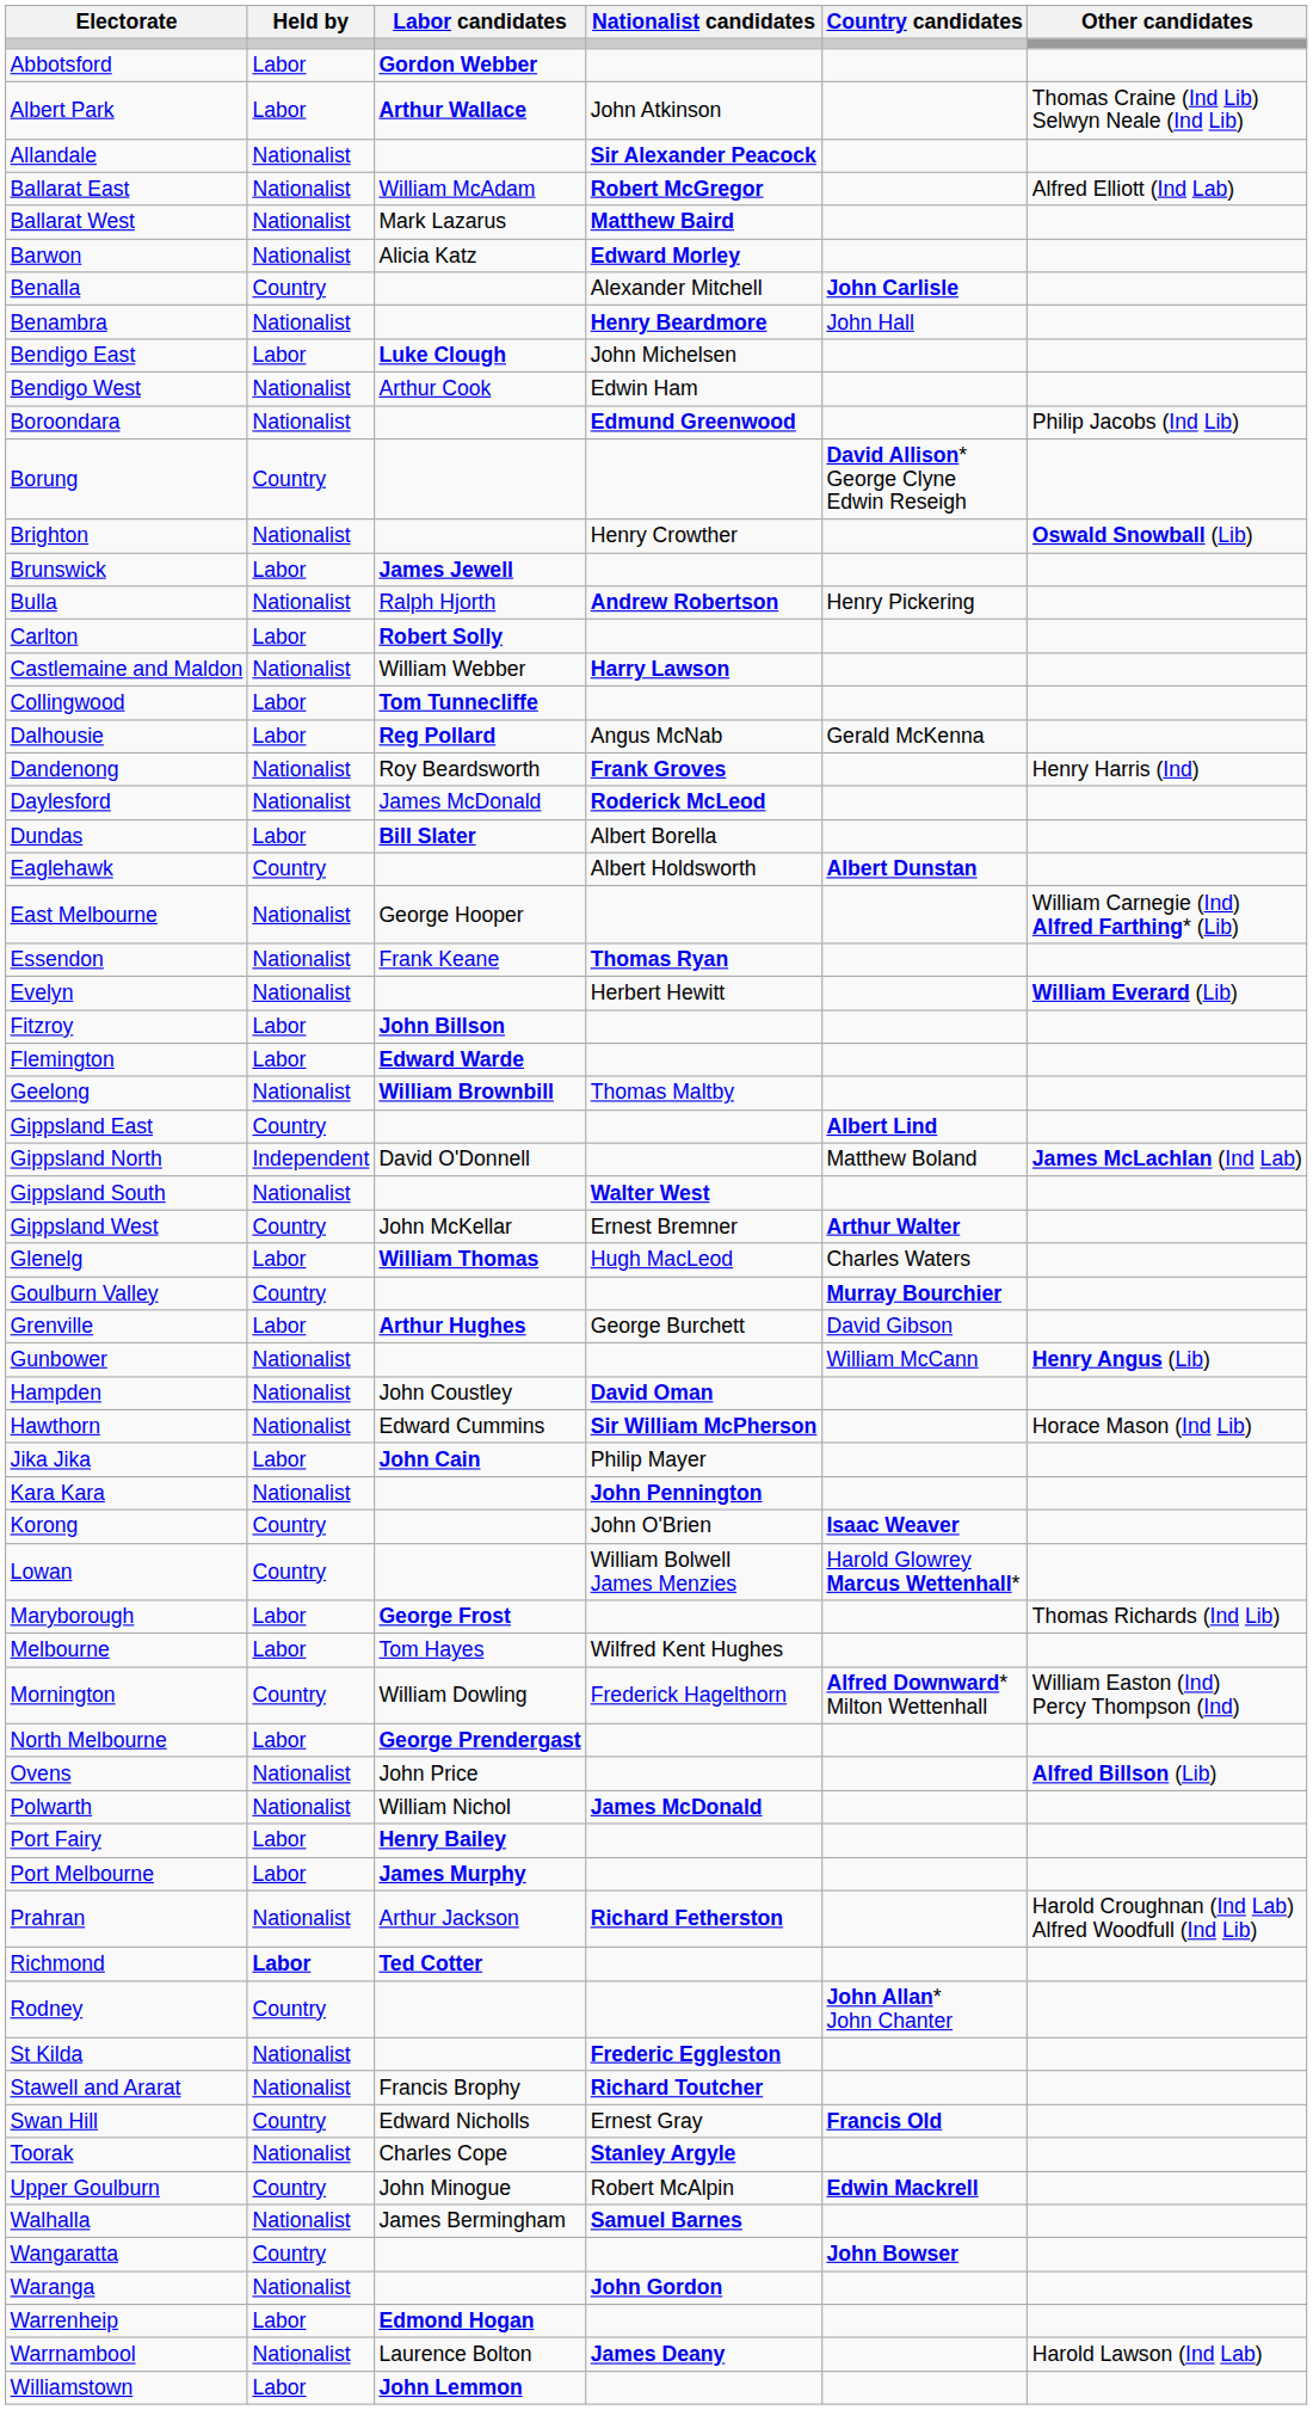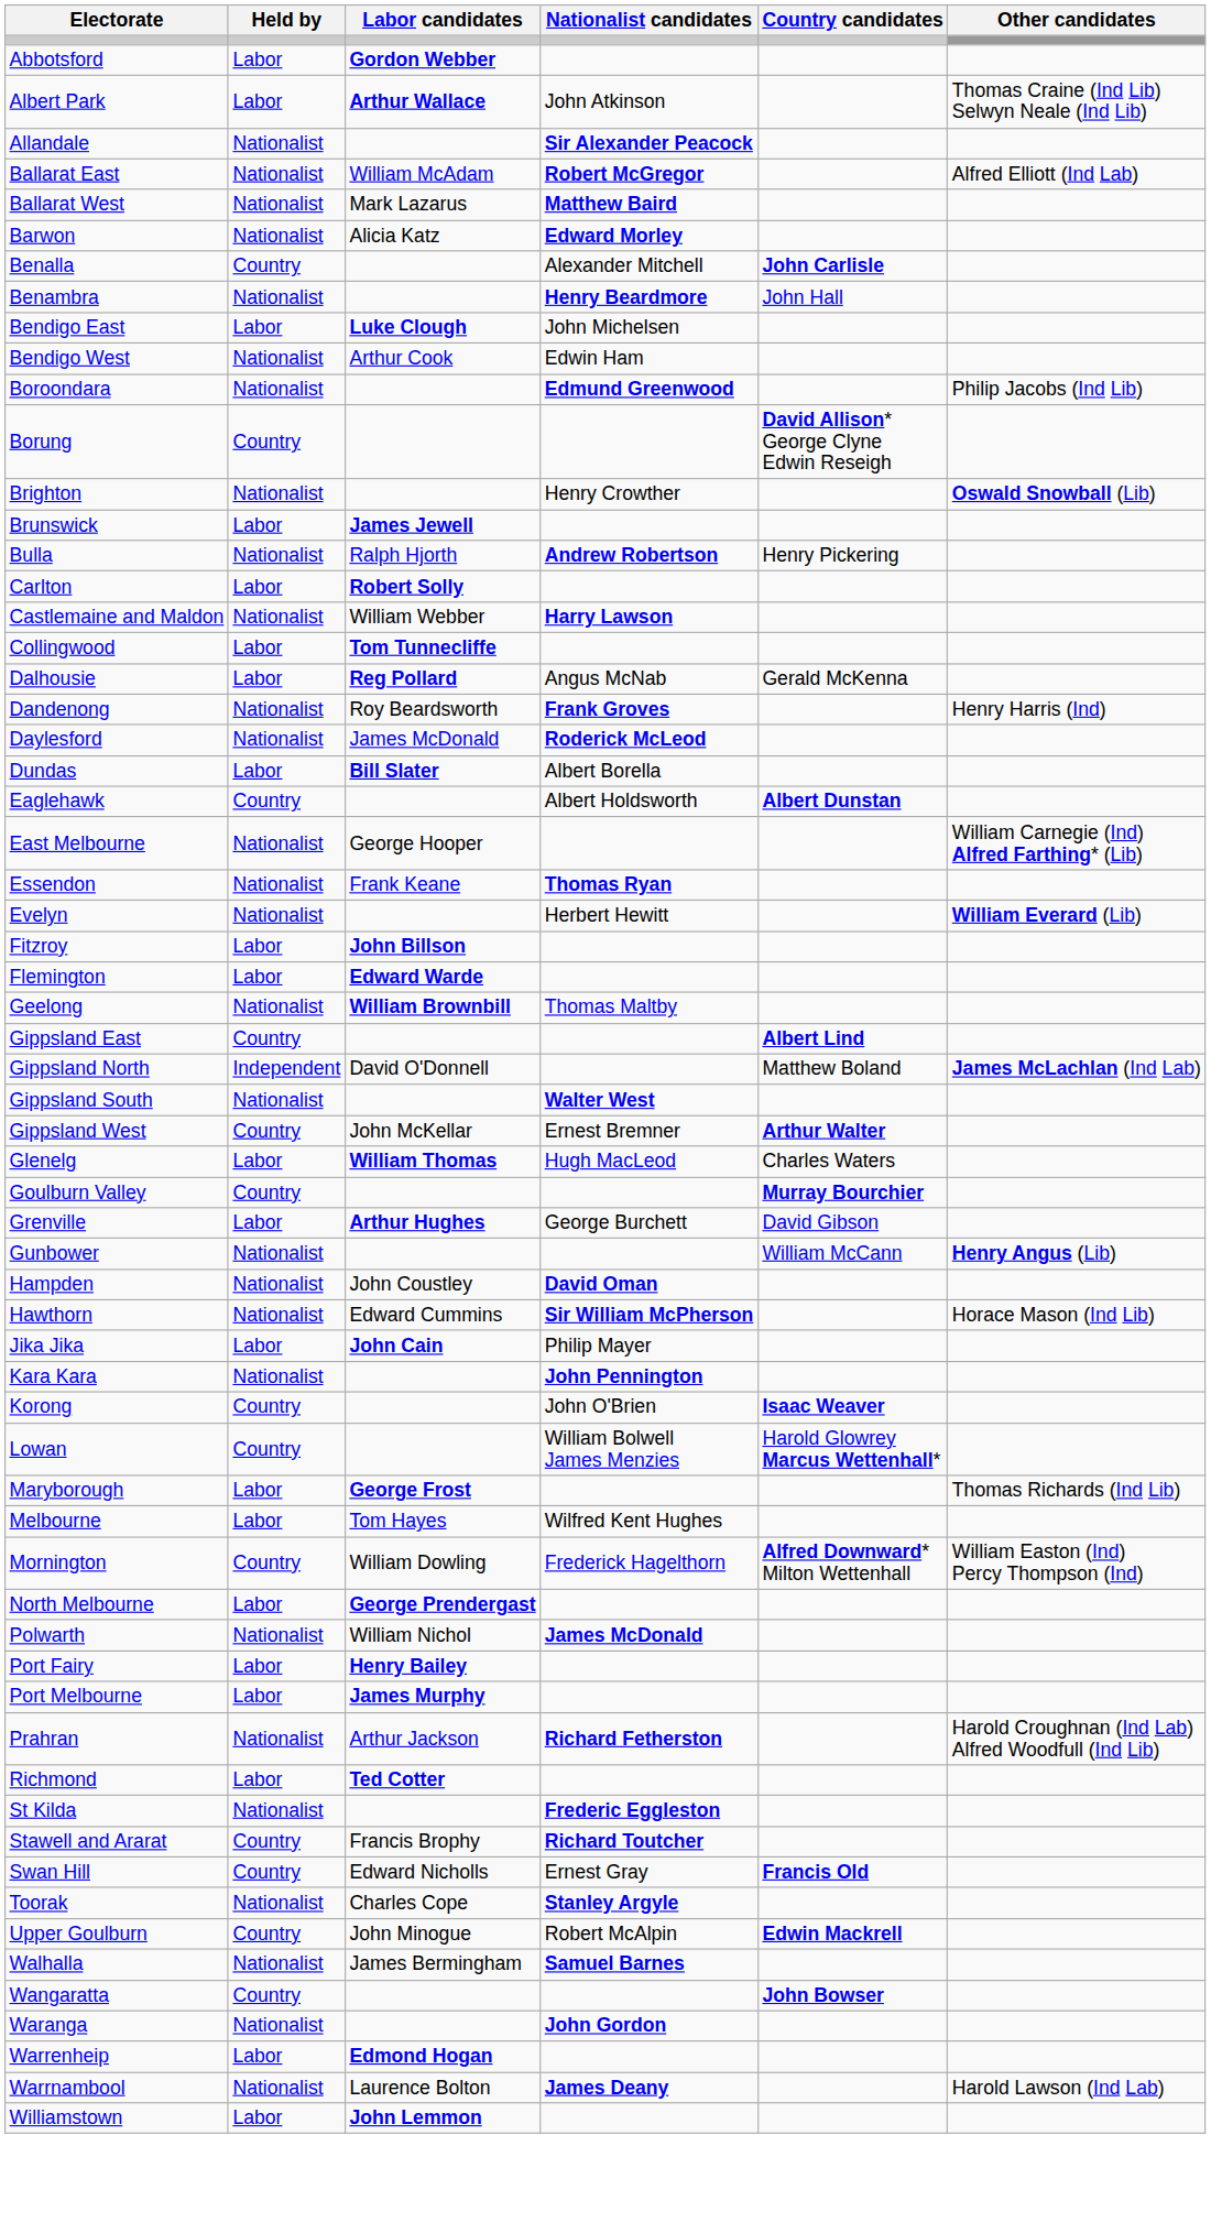- row: Ovens | Nationalist | John Price | Alfred Billson (Lib)
Richmond | Held by: bold -> normal
- row: Rodney | Country | John Allan* John Chanter
Stawell and Ararat | Held by: Nationalist -> Country
